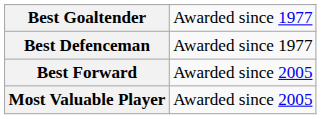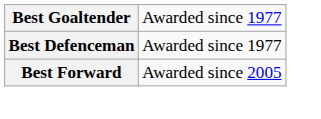- row: Most Valuable Player | Awarded since 2005
